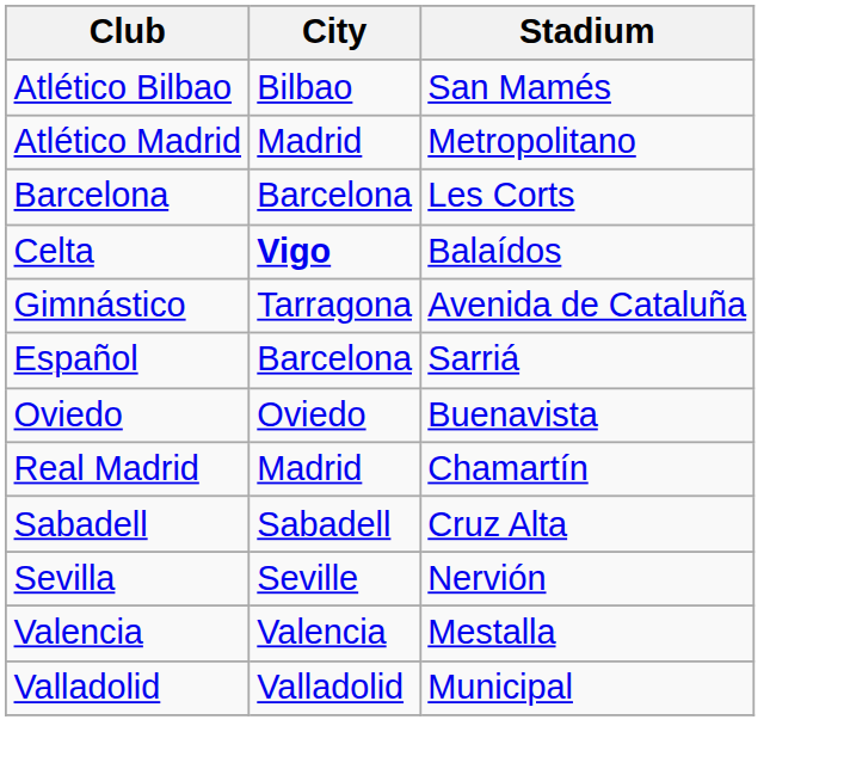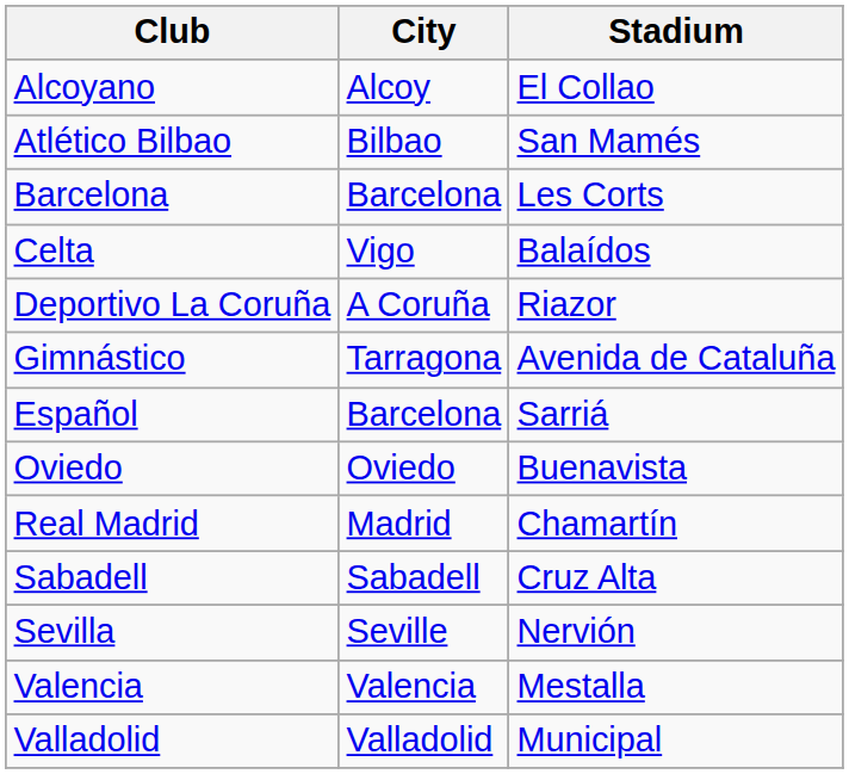+ row: Alcoyano | Alcoy | El Collao
- row: Atlético Madrid | Madrid | Metropolitano
Celta | City: bold -> normal
+ row: Deportivo La Coruña | A Coruña | Riazor
